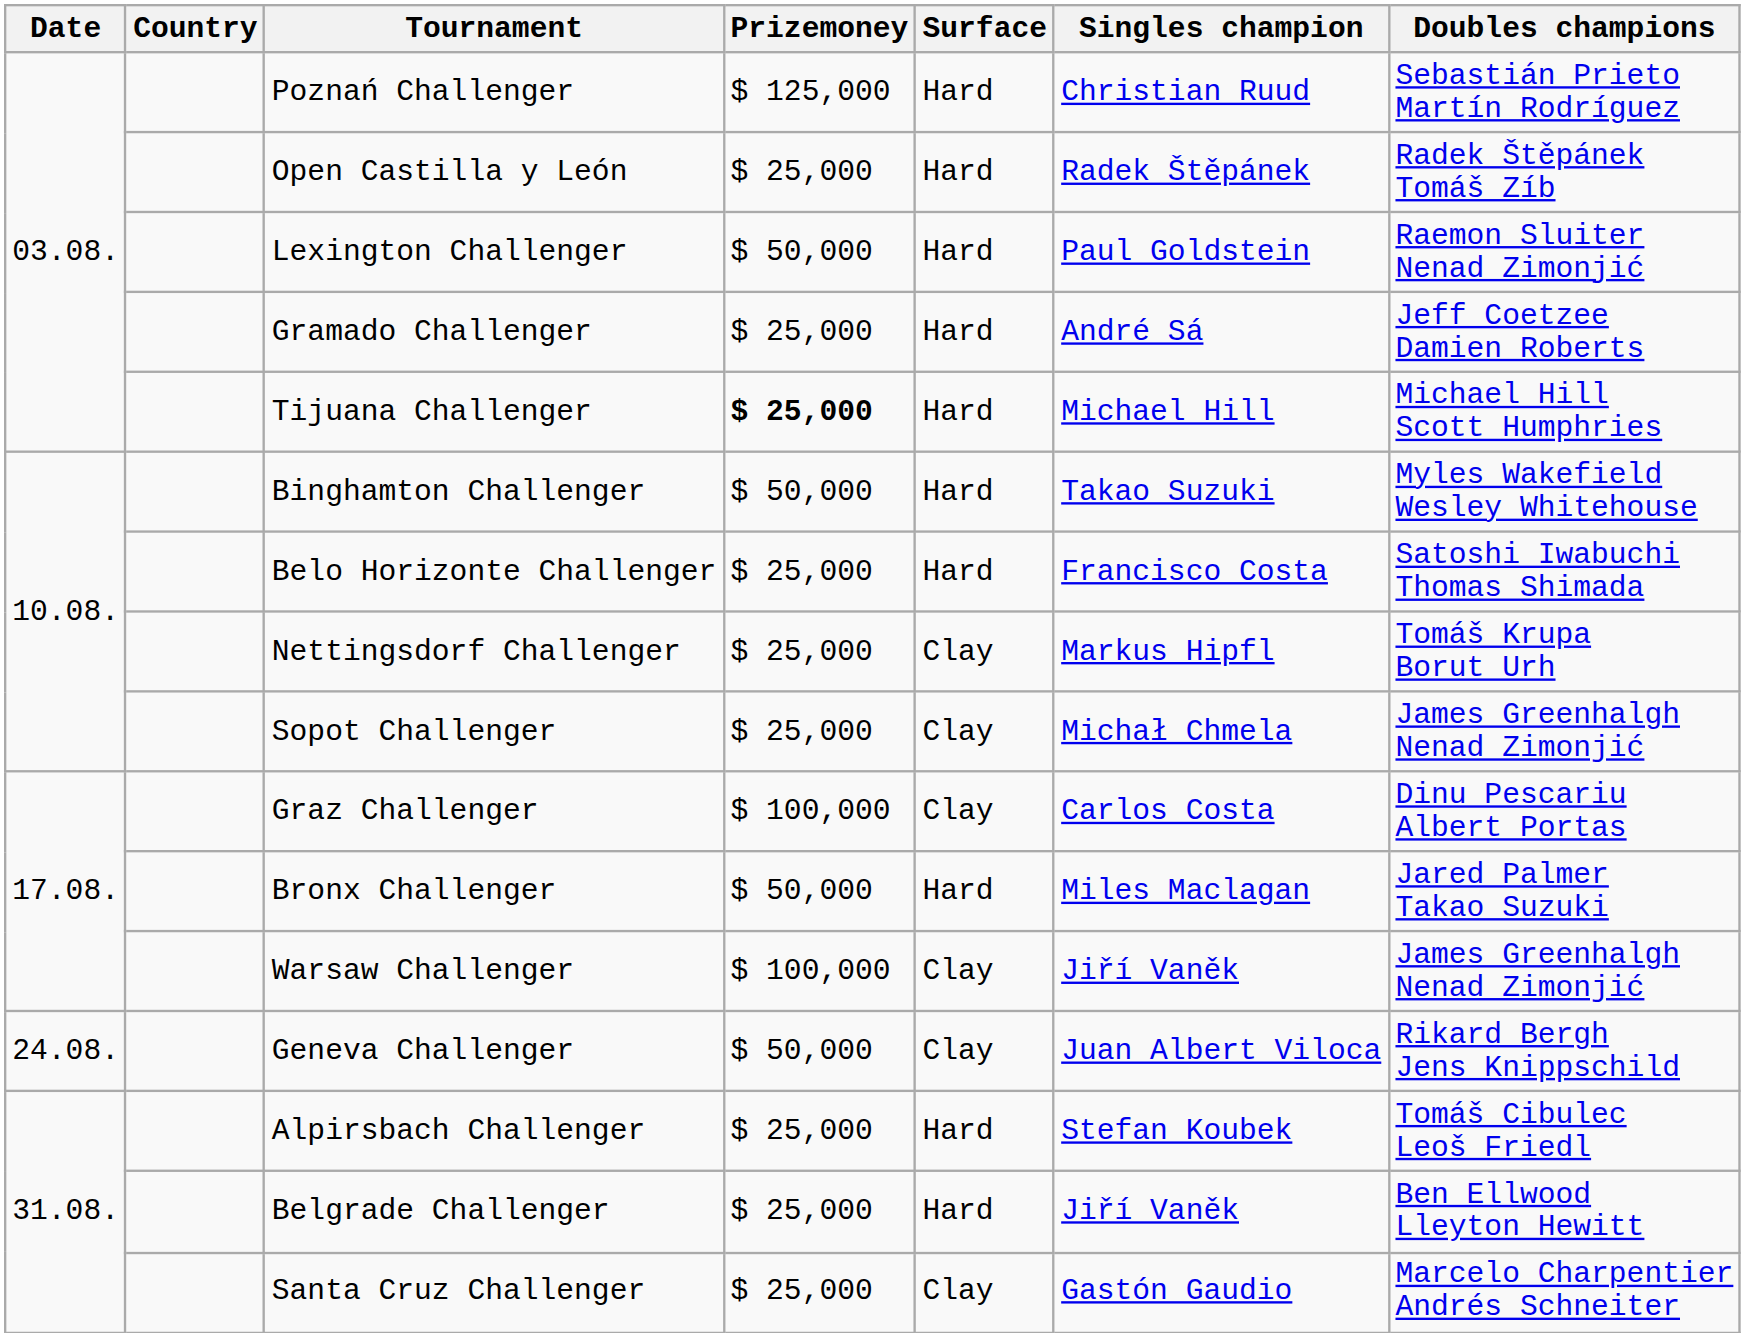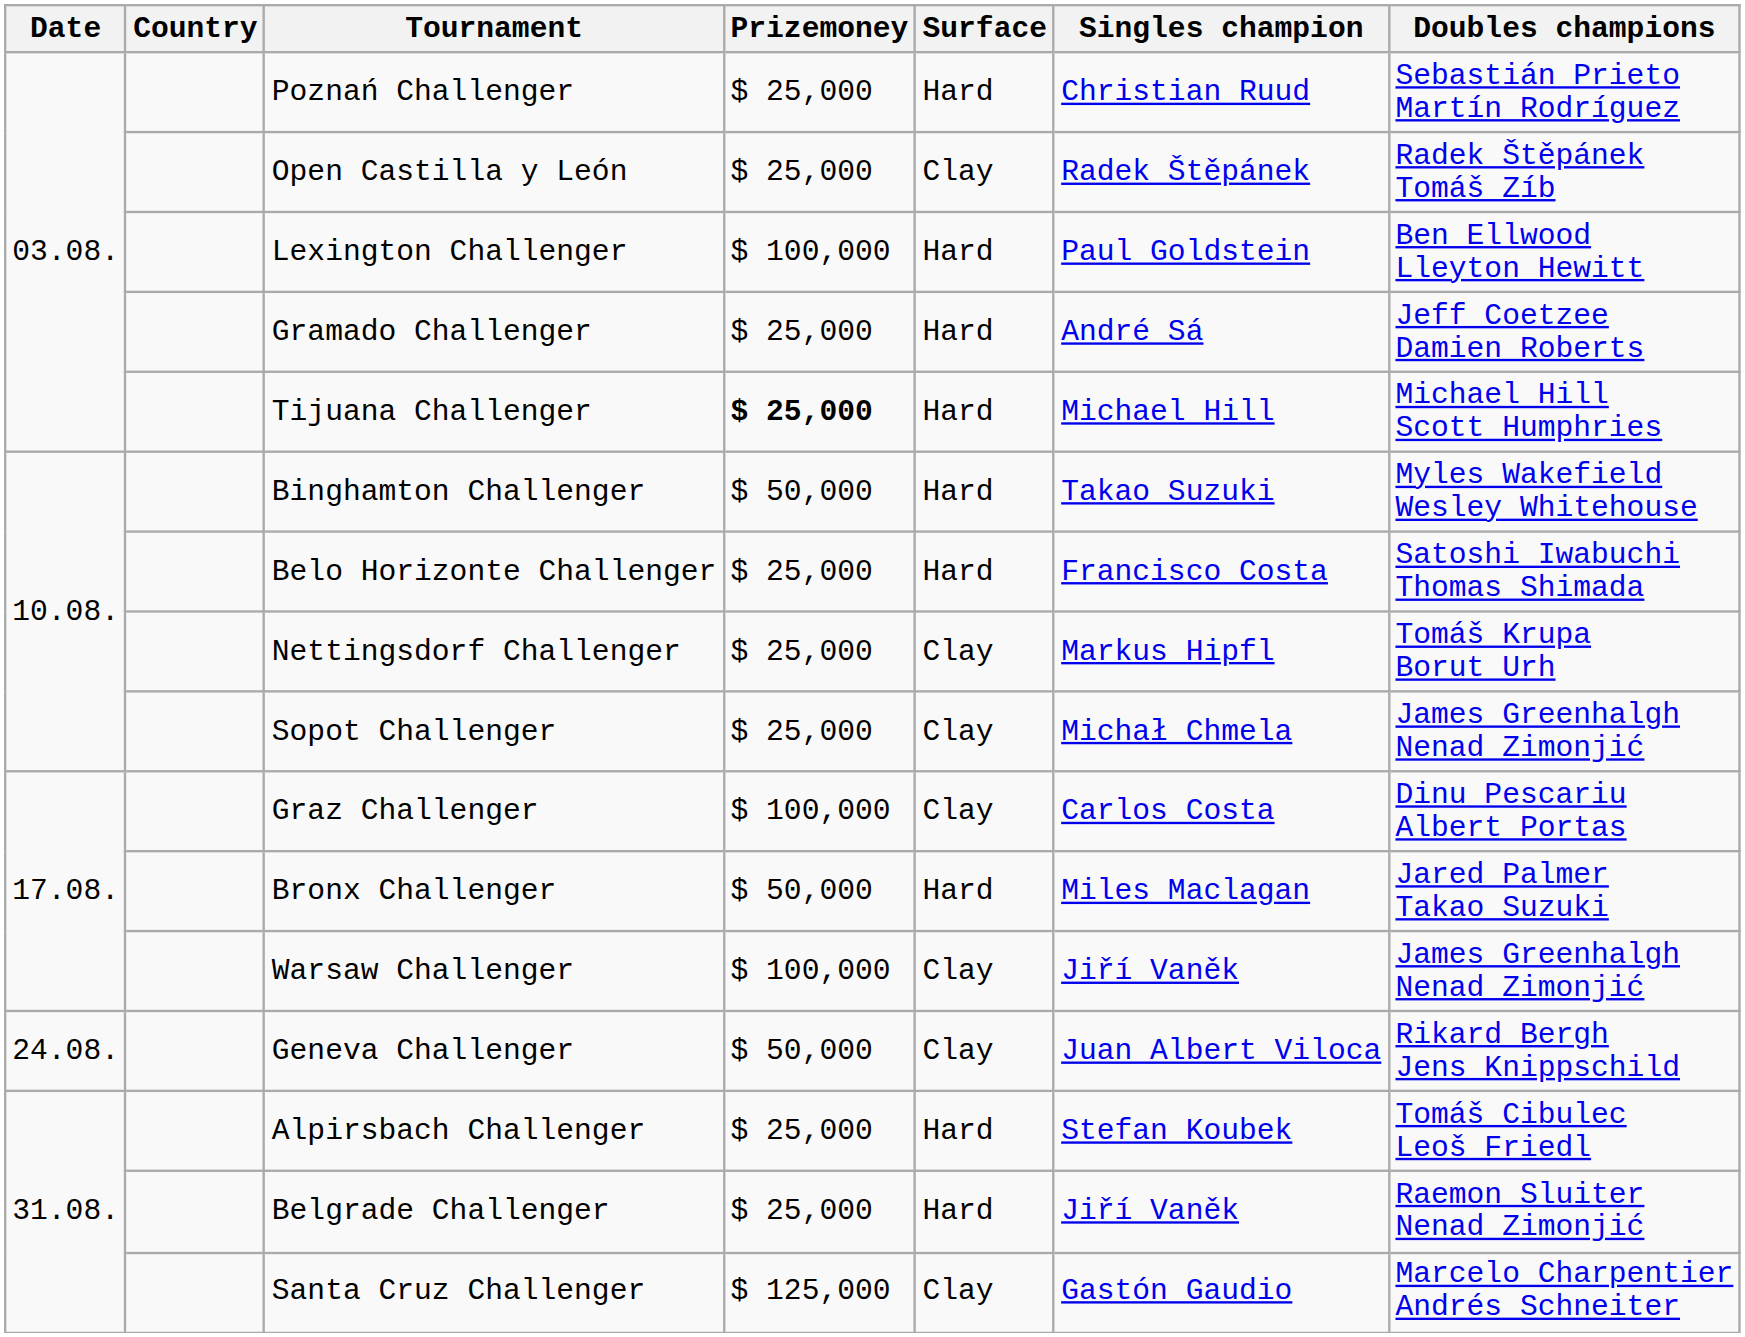Poznań Challenger | Prizemoney: $ 125,000 -> $ 25,000
Open Castilla y León | Surface: Hard -> Clay
Lexington Challenger | Prizemoney: $ 50,000 -> $ 100,000
Lexington Challenger | Doubles champions: Raemon Sluiter Nenad Zimonjić -> Ben Ellwood Lleyton Hewitt
Belgrade Challenger | Doubles champions: Ben Ellwood Lleyton Hewitt -> Raemon Sluiter Nenad Zimonjić
Santa Cruz Challenger | Prizemoney: $ 25,000 -> $ 125,000
